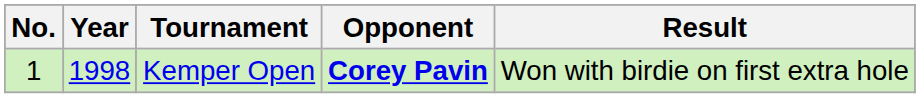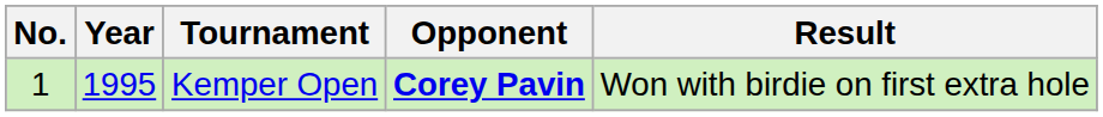Kemper Open | Year: 1998 -> 1995
